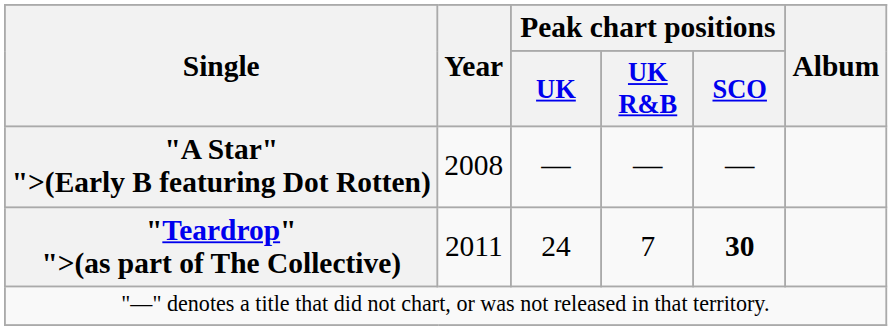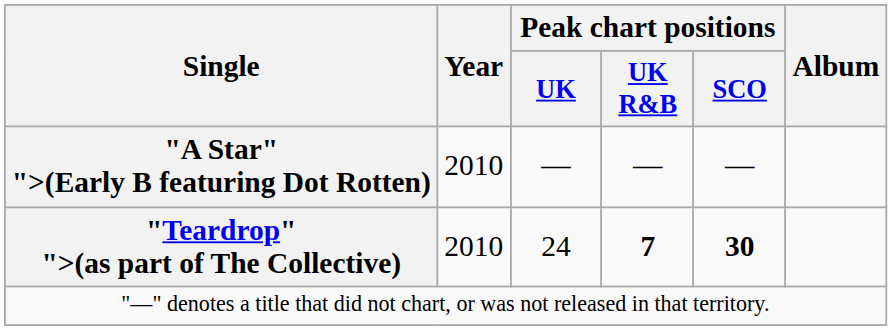"A Star" ">(Early B featuring Dot Rotten) | Year: 2008 -> 2010
"Teardrop" ">(as part of The Collective) | Year: 2011 -> 2010
"Teardrop" ">(as part of The Collective) | Peak chart positions / UK R&B: normal -> bold
